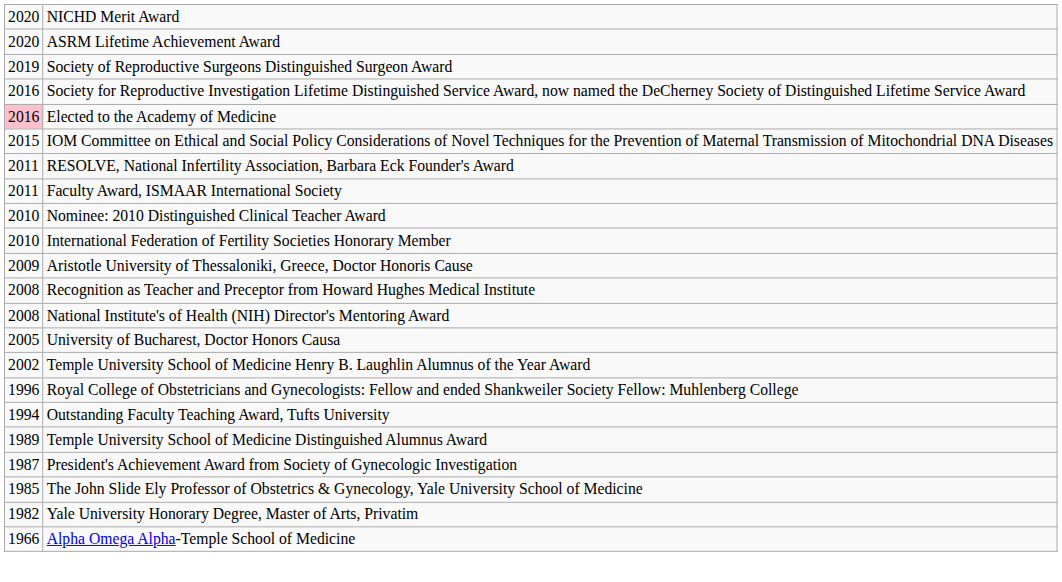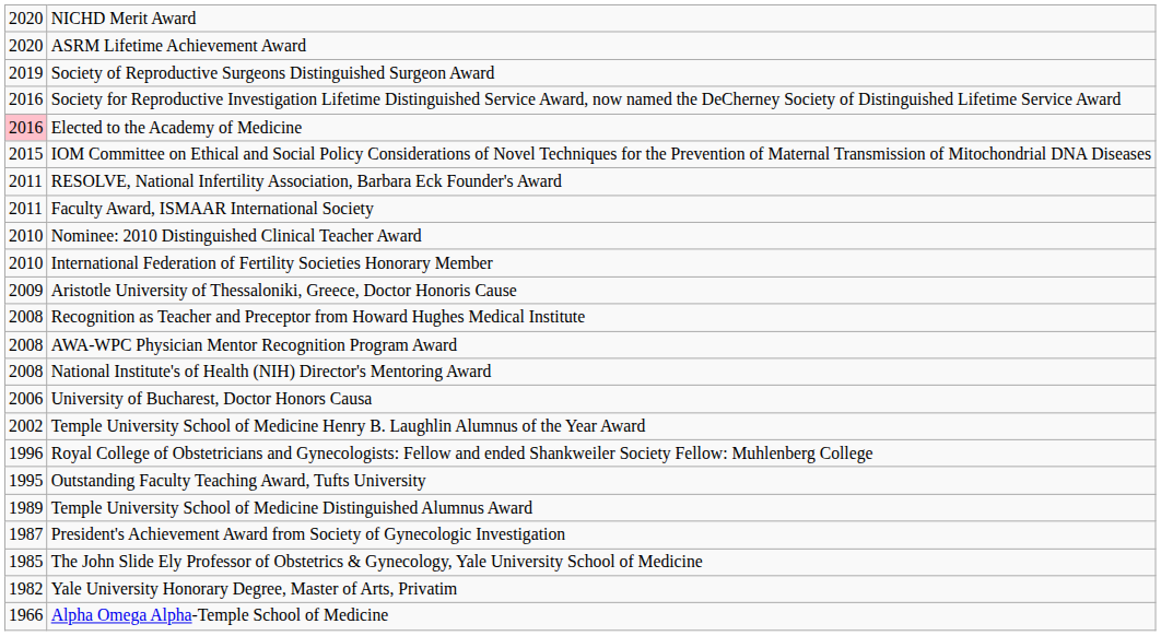+ row: 2008 | AWA-WPC Physician Mentor Recognition Program Award
University of Bucharest, Doctor Honors Causa | column 1: 2005 -> 2006
Outstanding Faculty Teaching Award, Tufts University | column 1: 1994 -> 1995
